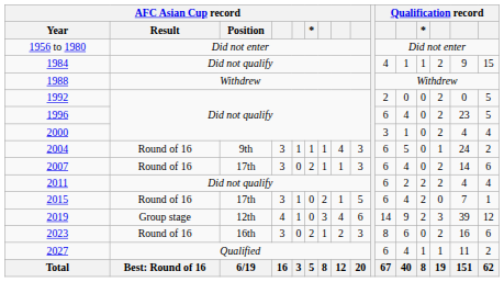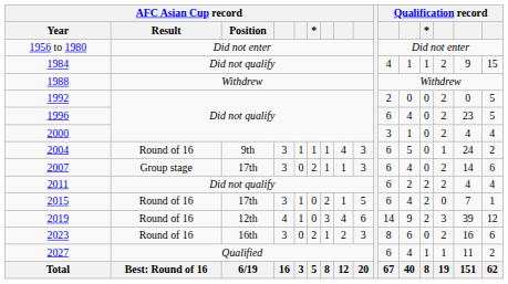2007 | AFC Asian Cup record / Result: Round of 16 -> Group stage
2019 | AFC Asian Cup record / Result: Group stage -> Round of 16
